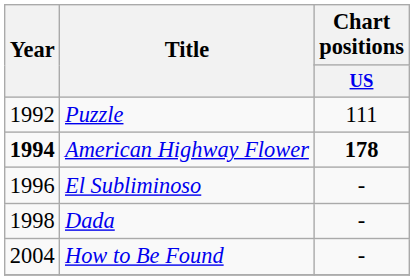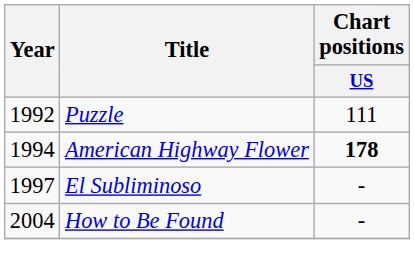American Highway Flower | Year: bold -> normal
El Subliminoso | Year: 1996 -> 1997
- row: 1998 | Dada | -
